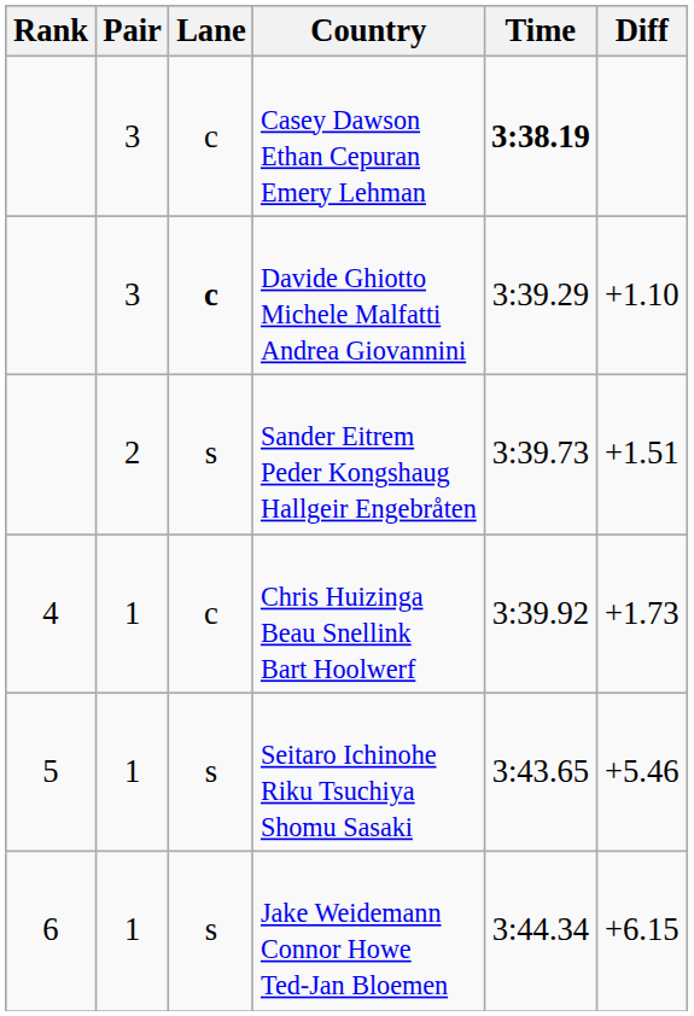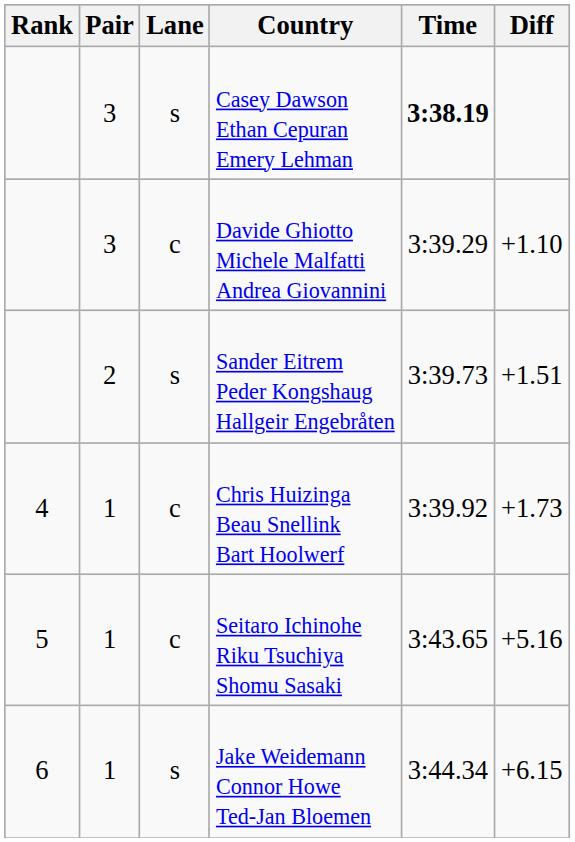Casey Dawson Ethan Cepuran Emery Lehman | Lane: c -> s
Davide Ghiotto Michele Malfatti Andrea Giovannini | Lane: bold -> normal
Seitaro Ichinohe Riku Tsuchiya Shomu Sasaki | Lane: s -> c
Seitaro Ichinohe Riku Tsuchiya Shomu Sasaki | Diff: +5.46 -> +5.16
